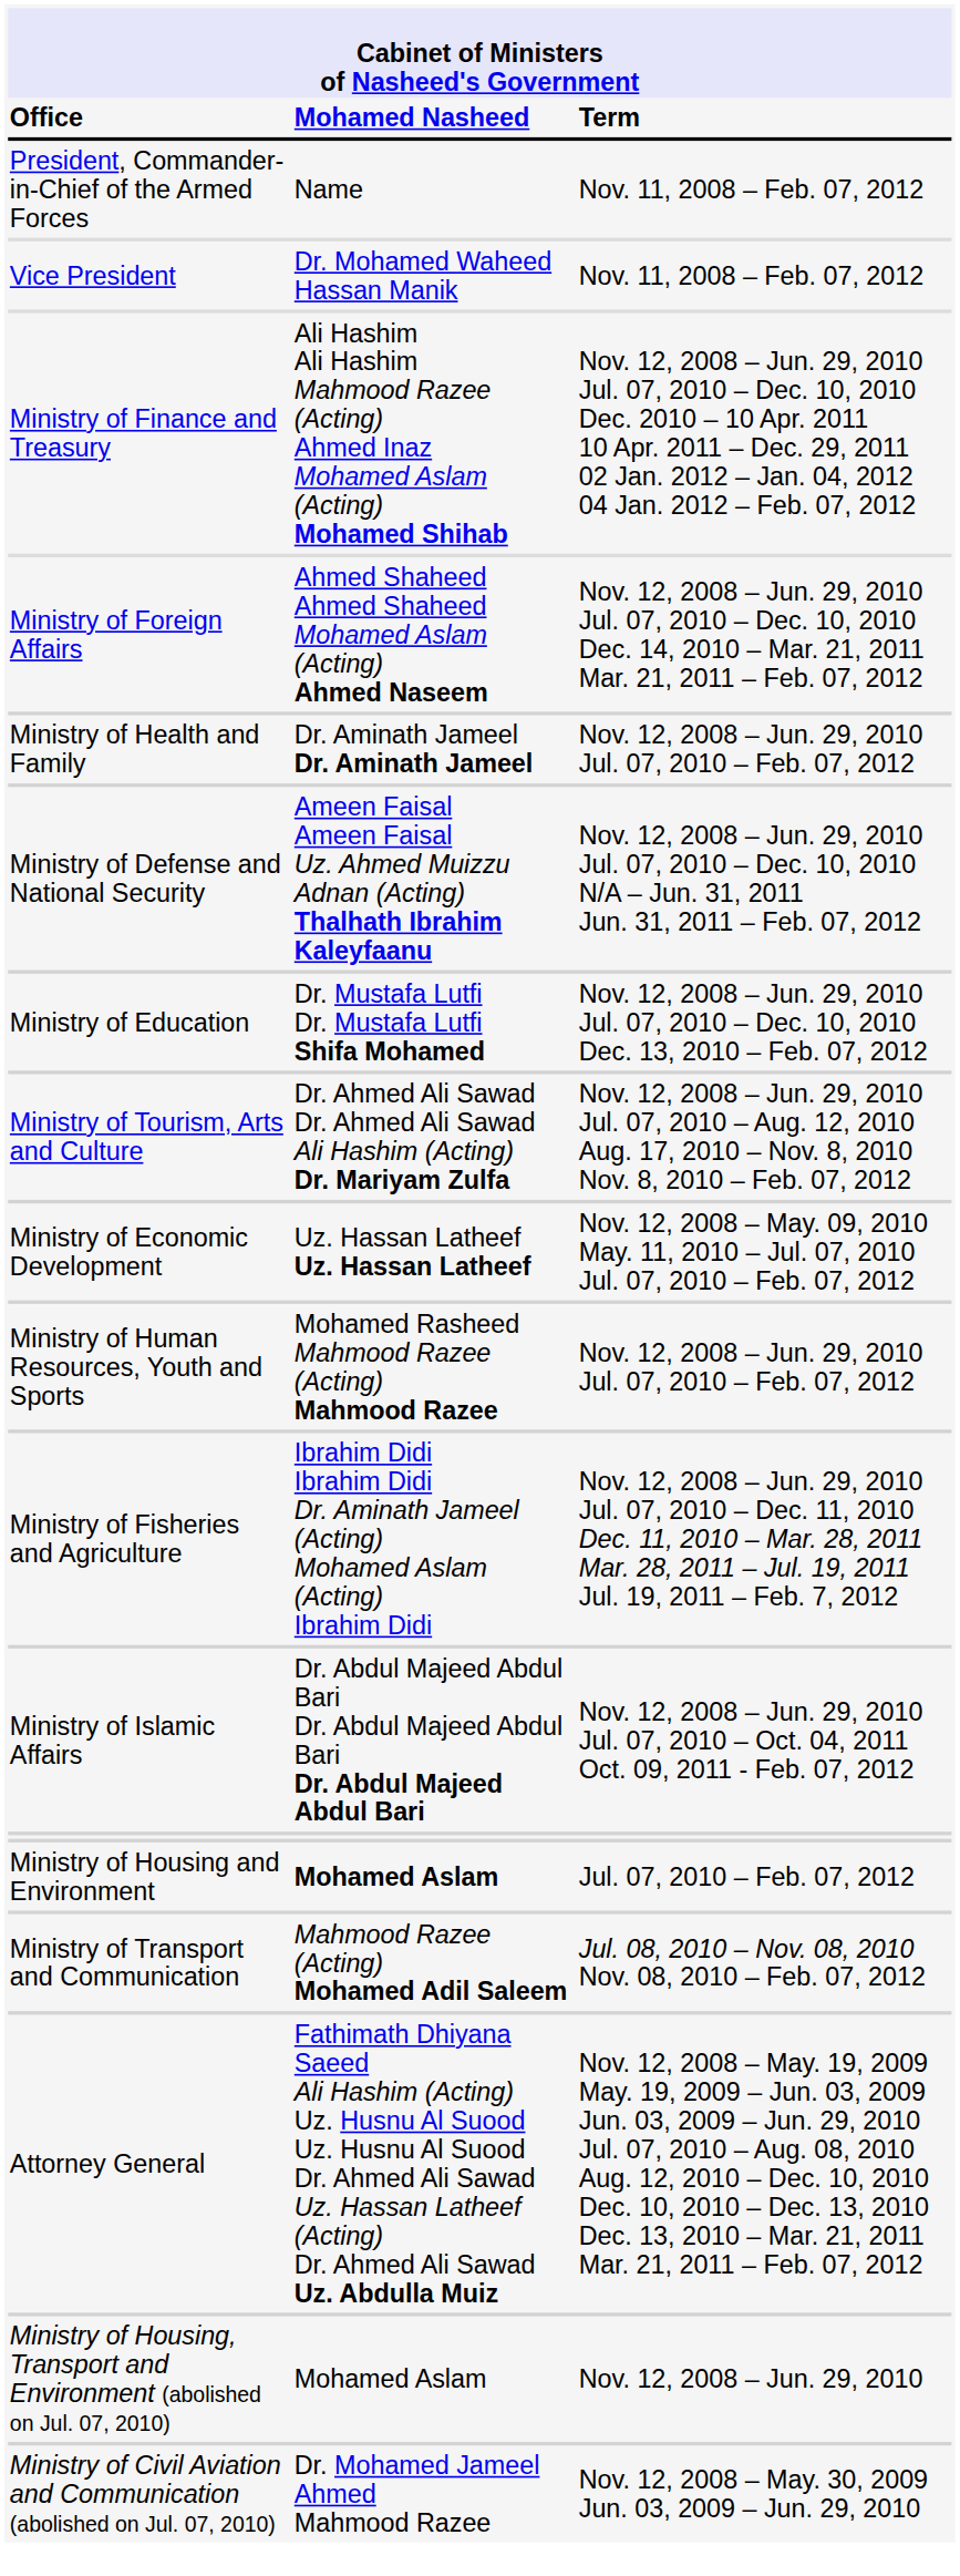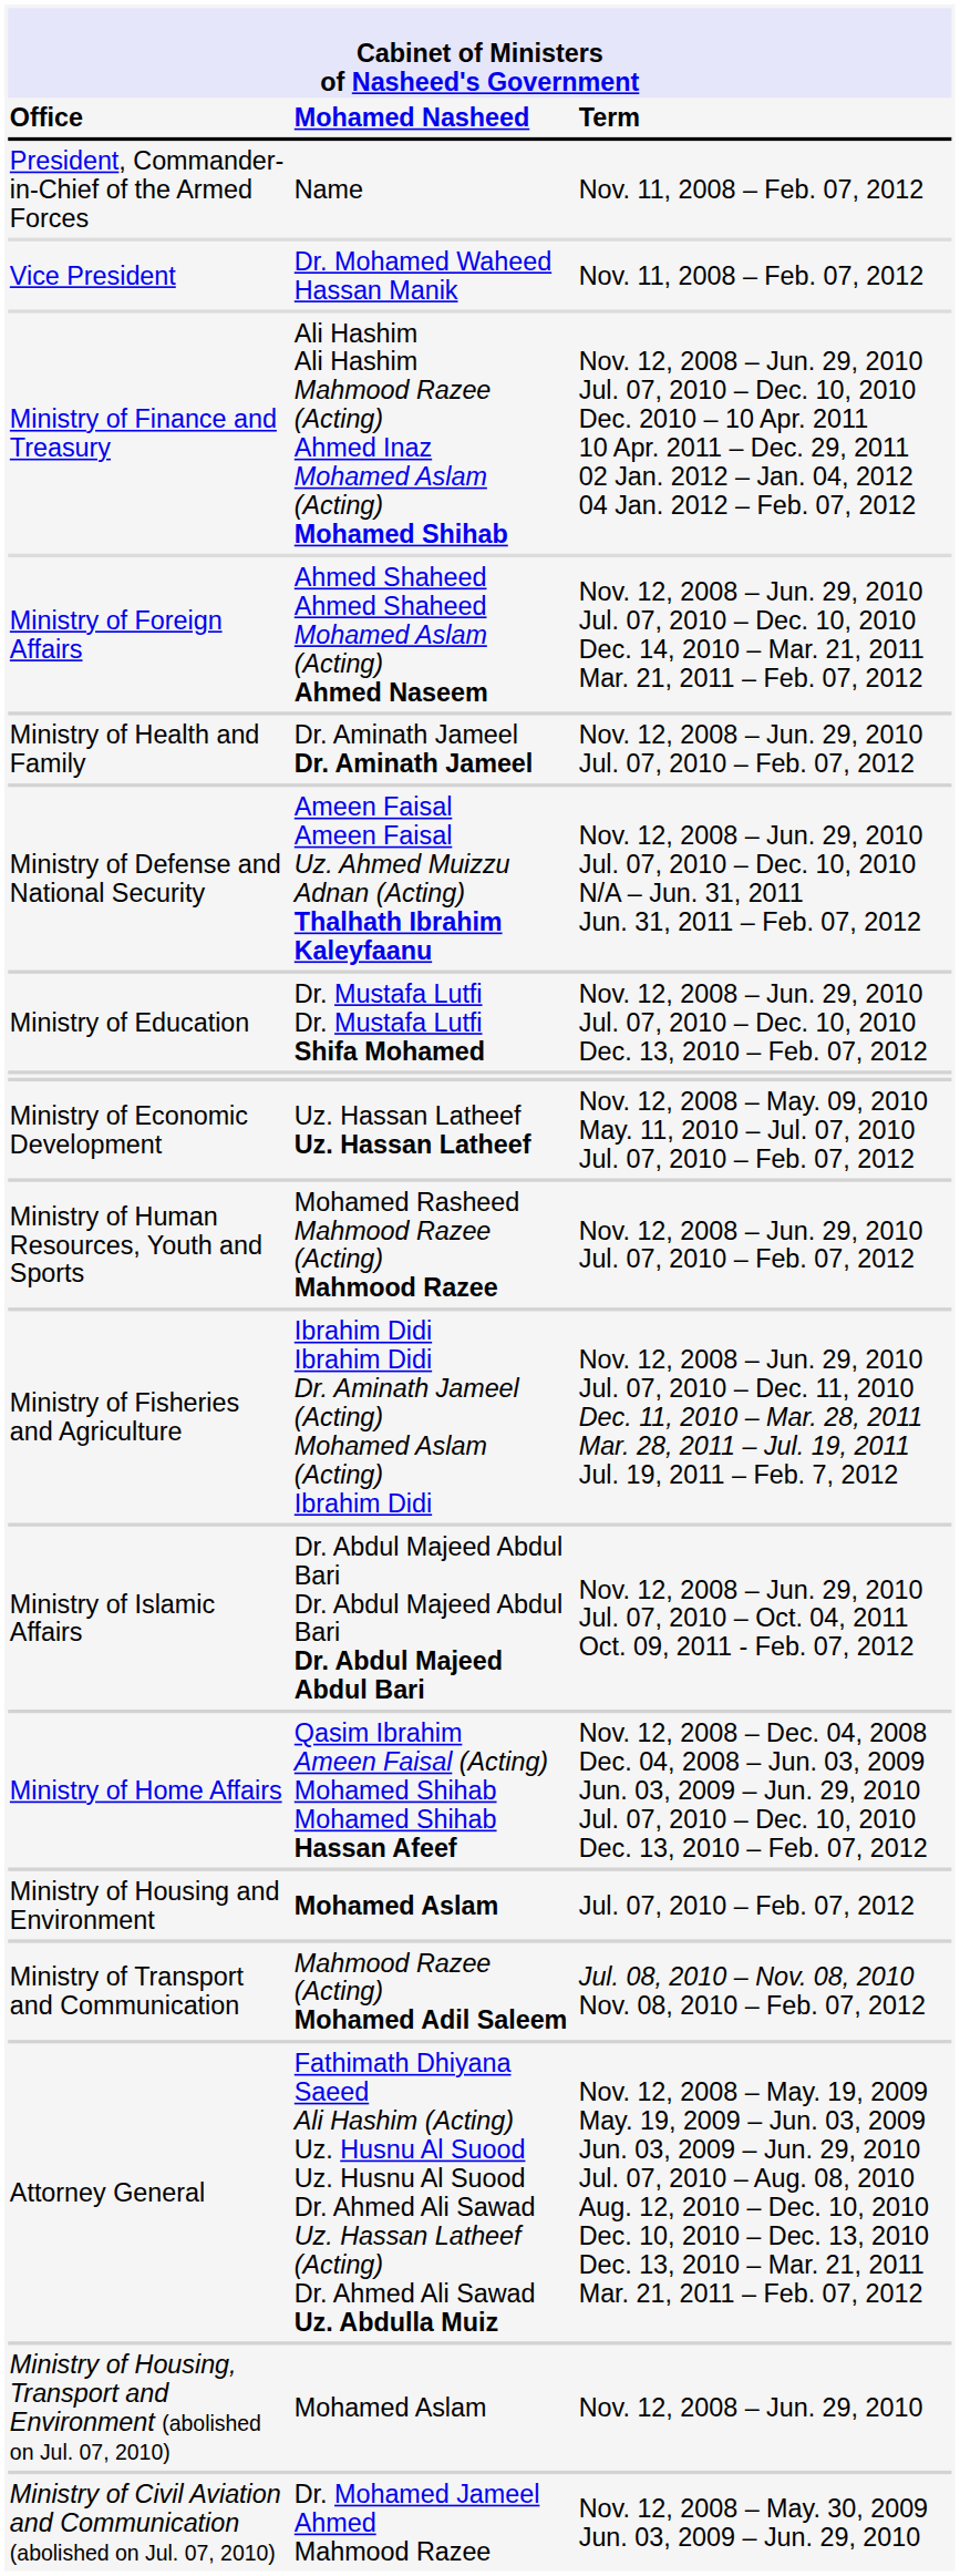- row: Ministry of Tourism, Arts and Culture | Dr. Ahmed Ali Sawad Dr. Ahmed Ali Sawad Ali Hashim (Acting) Dr. Mariyam Zulfa | Nov. 12, 2008 – Jun. 29, 2010 Jul. 07, 2010 – Aug. 12, 2010 Aug. 17, 2010 – Nov. 8, 2010 Nov. 8, 2010 – Feb. 07, 2012
+ row: Ministry of Home Affairs | Qasim Ibrahim Ameen Faisal (Acting) Mohamed Shihab Mohamed Shihab Hassan Afeef | Nov. 12, 2008 – Dec. 04, 2008 Dec. 04, 2008 – Jun. 03, 2009 Jun. 03, 2009 – Jun. 29, 2010 Jul. 07, 2010 – Dec. 10, 2010 Dec. 13, 2010 – Feb. 07, 2012
